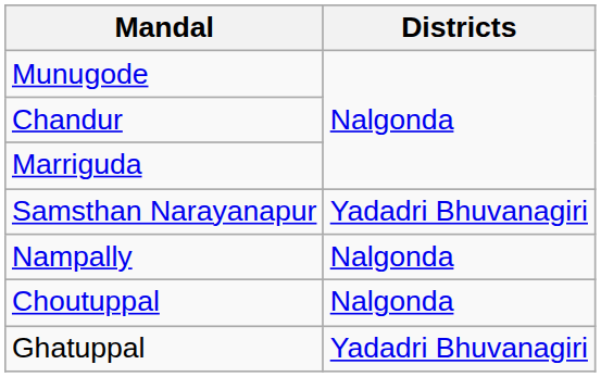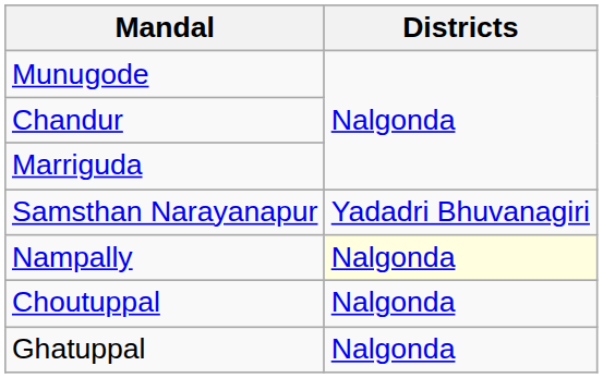Nampally | Districts: no background -> lightyellow background
Ghatuppal | Districts: Yadadri Bhuvanagiri -> Nalgonda
